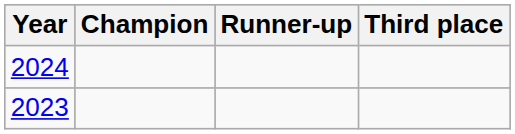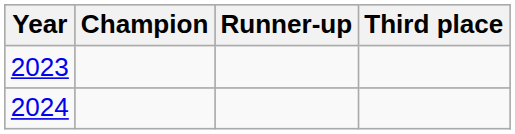rows swapped: 2023 <-> 2024
